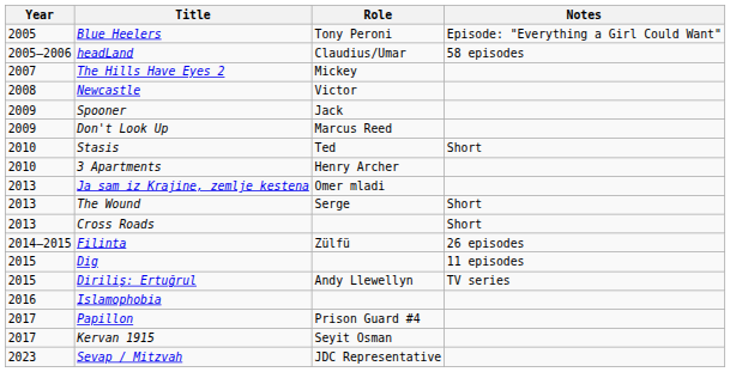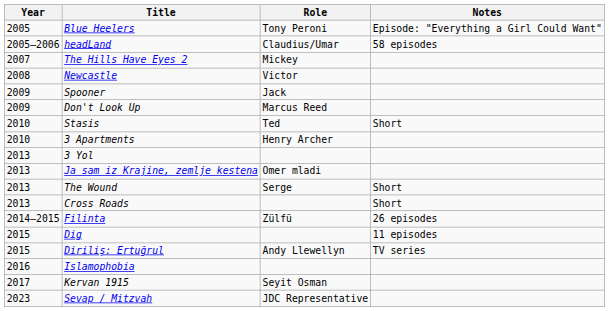+ row: 2013 | 3 Yol
- row: 2017 | Papillon | Prison Guard #4
